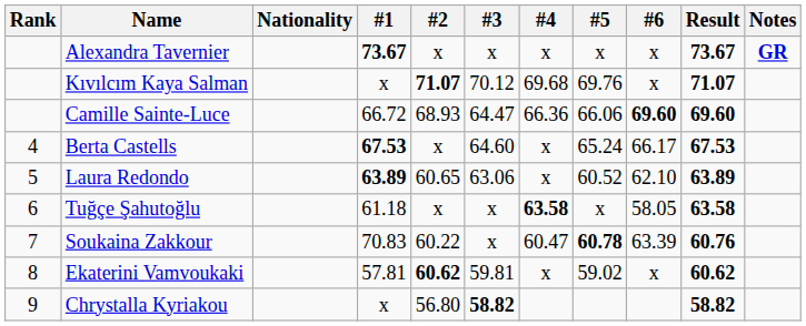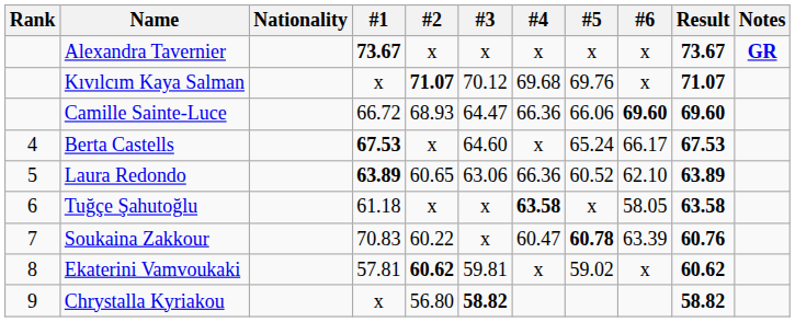Laura Redondo | #4: x -> 66.36
